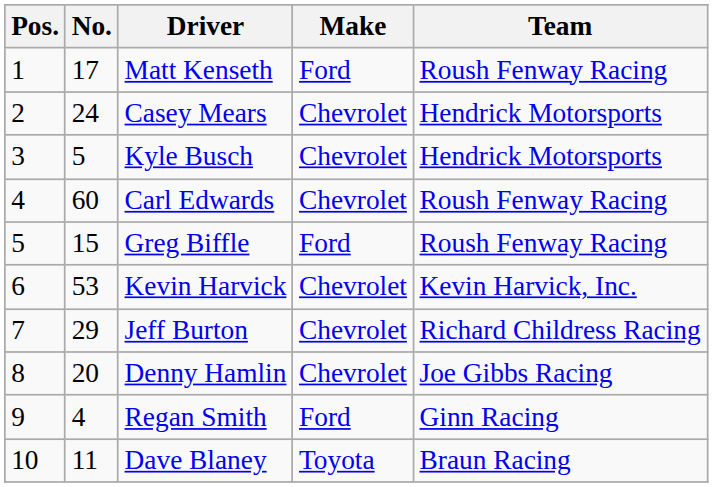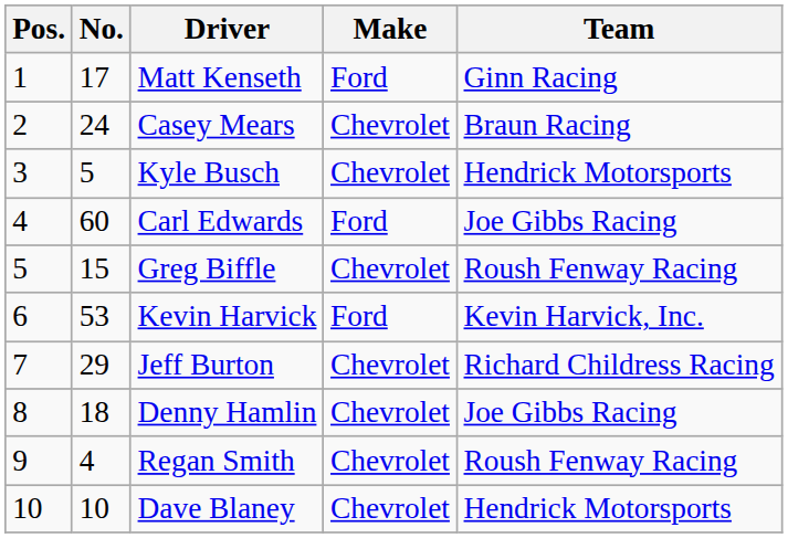Matt Kenseth | Team: Roush Fenway Racing -> Ginn Racing
Casey Mears | Team: Hendrick Motorsports -> Braun Racing
Carl Edwards | Make: Chevrolet -> Ford
Carl Edwards | Team: Roush Fenway Racing -> Joe Gibbs Racing
Greg Biffle | Make: Ford -> Chevrolet
Kevin Harvick | Make: Chevrolet -> Ford
Denny Hamlin | No.: 20 -> 18
Regan Smith | Make: Ford -> Chevrolet
Regan Smith | Team: Ginn Racing -> Roush Fenway Racing
Dave Blaney | No.: 11 -> 10
Dave Blaney | Make: Toyota -> Chevrolet
Dave Blaney | Team: Braun Racing -> Hendrick Motorsports
